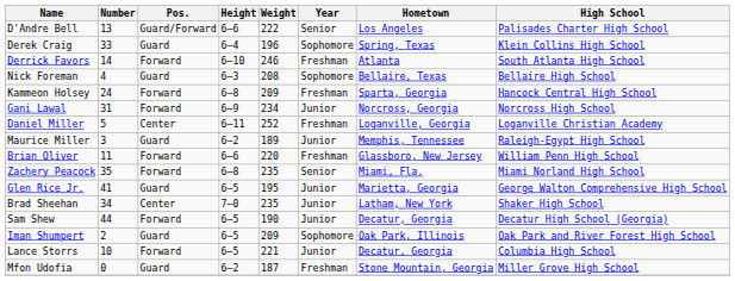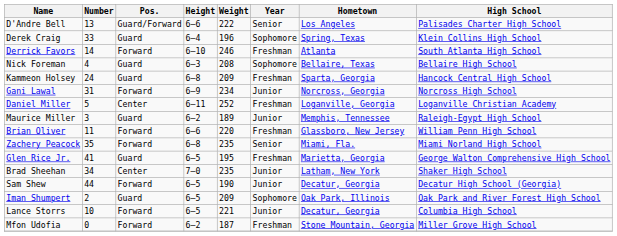Kammeon Holsey | Pos.: Forward -> Guard
Glen Rice Jr. | Year: Junior -> Freshman
Mfon Udofia | Pos.: Guard -> Forward
